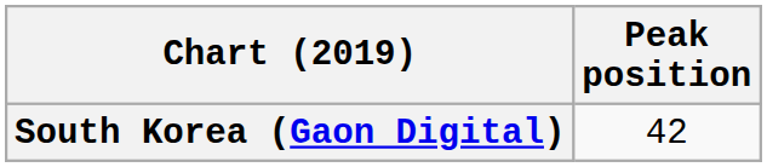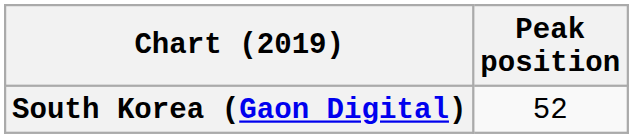South Korea (Gaon Digital) | Peak position: 42 -> 52
